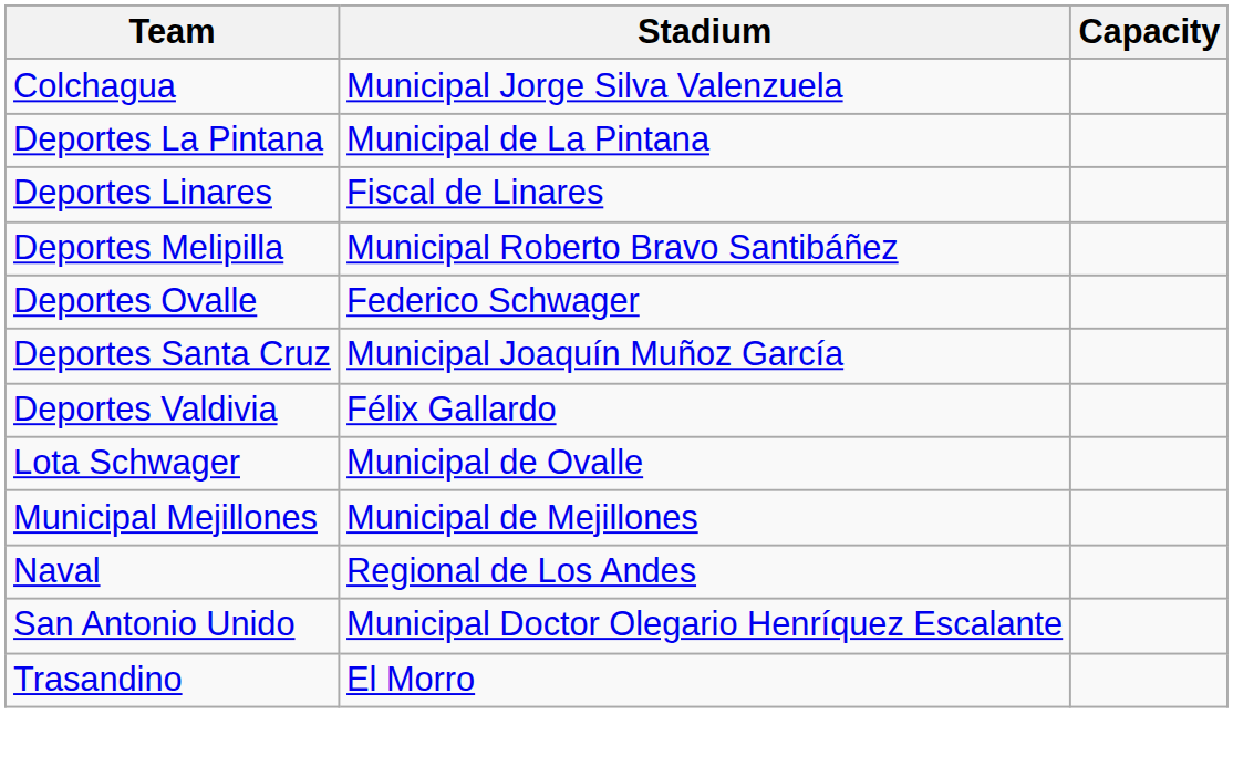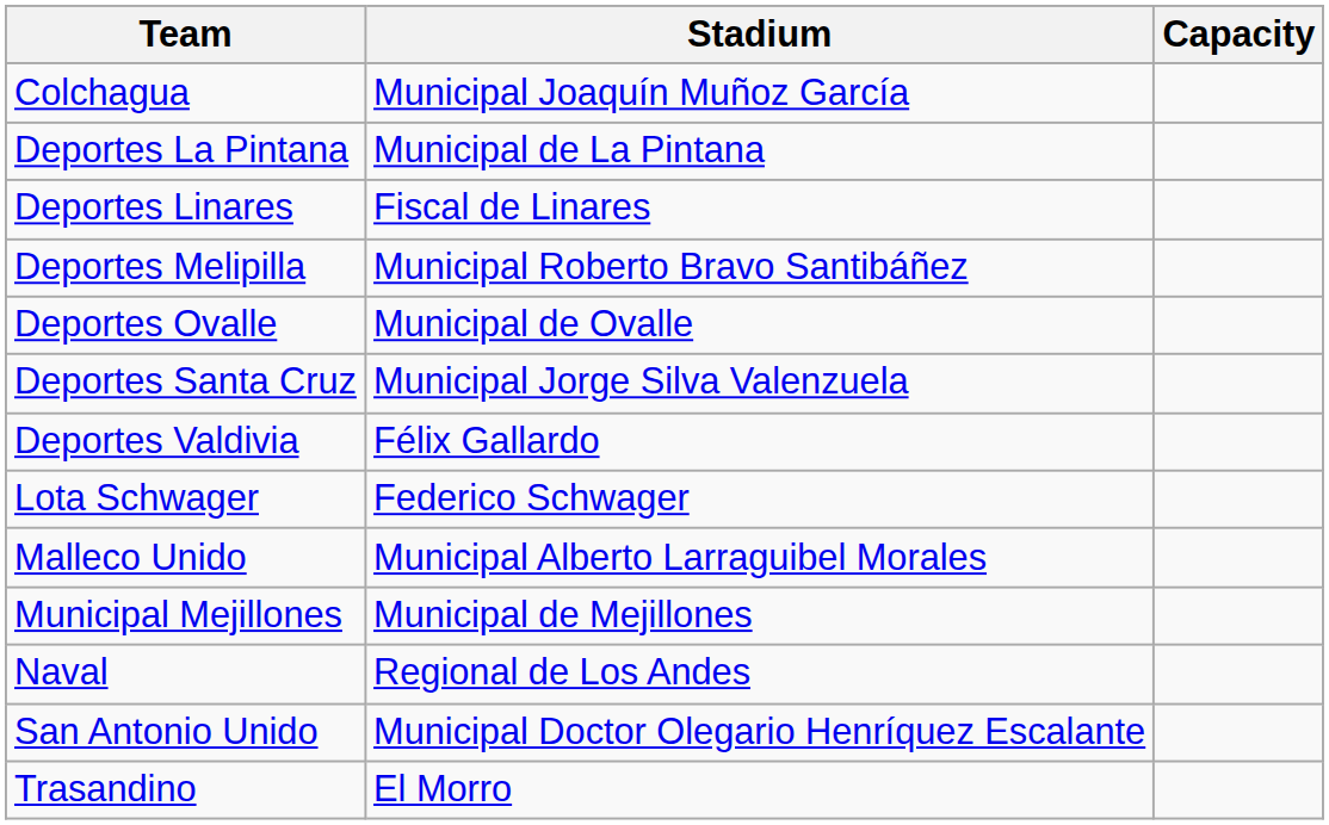Colchagua | Stadium: Municipal Jorge Silva Valenzuela -> Municipal Joaquín Muñoz García
Deportes Ovalle | Stadium: Federico Schwager -> Municipal de Ovalle
Deportes Santa Cruz | Stadium: Municipal Joaquín Muñoz García -> Municipal Jorge Silva Valenzuela
Lota Schwager | Stadium: Municipal de Ovalle -> Federico Schwager
+ row: Malleco Unido | Municipal Alberto Larraguibel Morales
